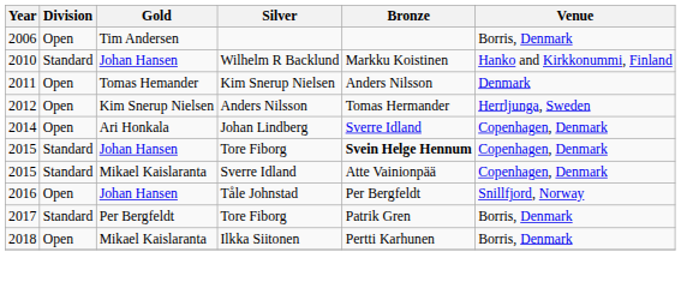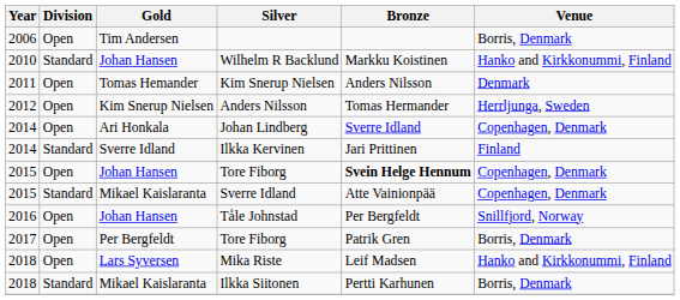+ row: 2014 | Standard | Sverre Idland | Ilkka Kervinen | Jari Prittinen | Finland
2015 / Tore Fiborg | Division: Standard -> Open
2017 / Tore Fiborg | Division: Standard -> Open
+ row: 2018 | Open | Lars Syversen | Mika Riste | Leif Madsen | Hanko and Kirkkonummi, Finland
Ilkka Siitonen | Division: Open -> Standard
